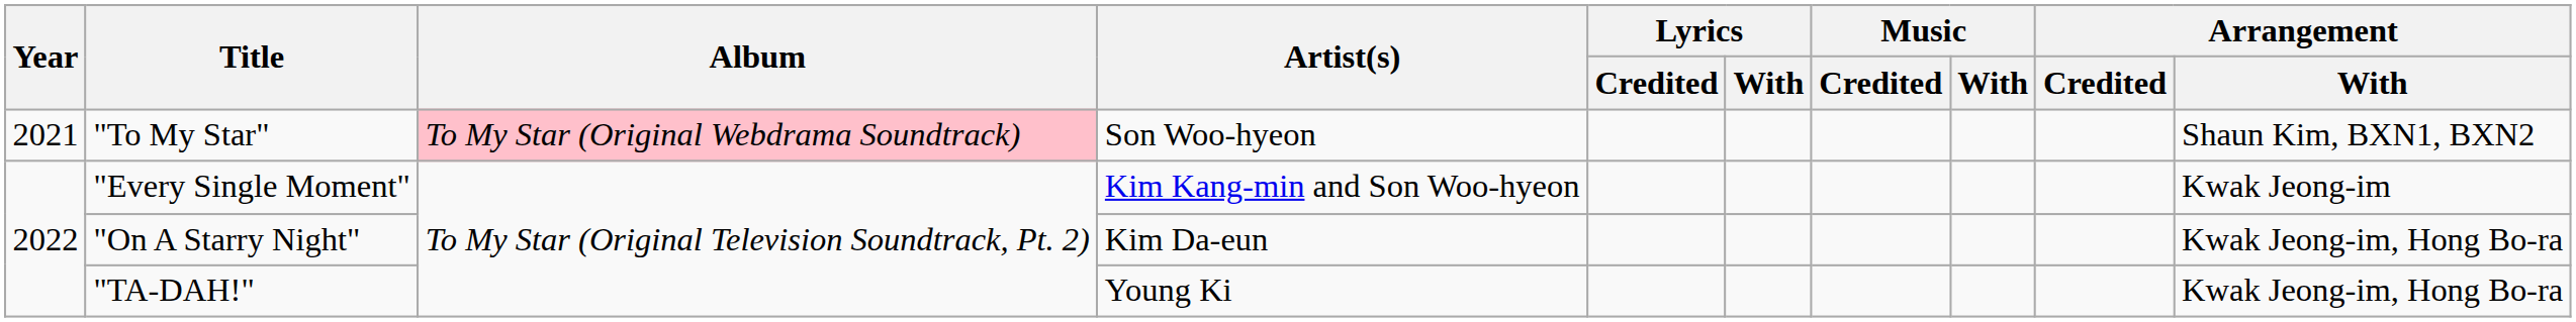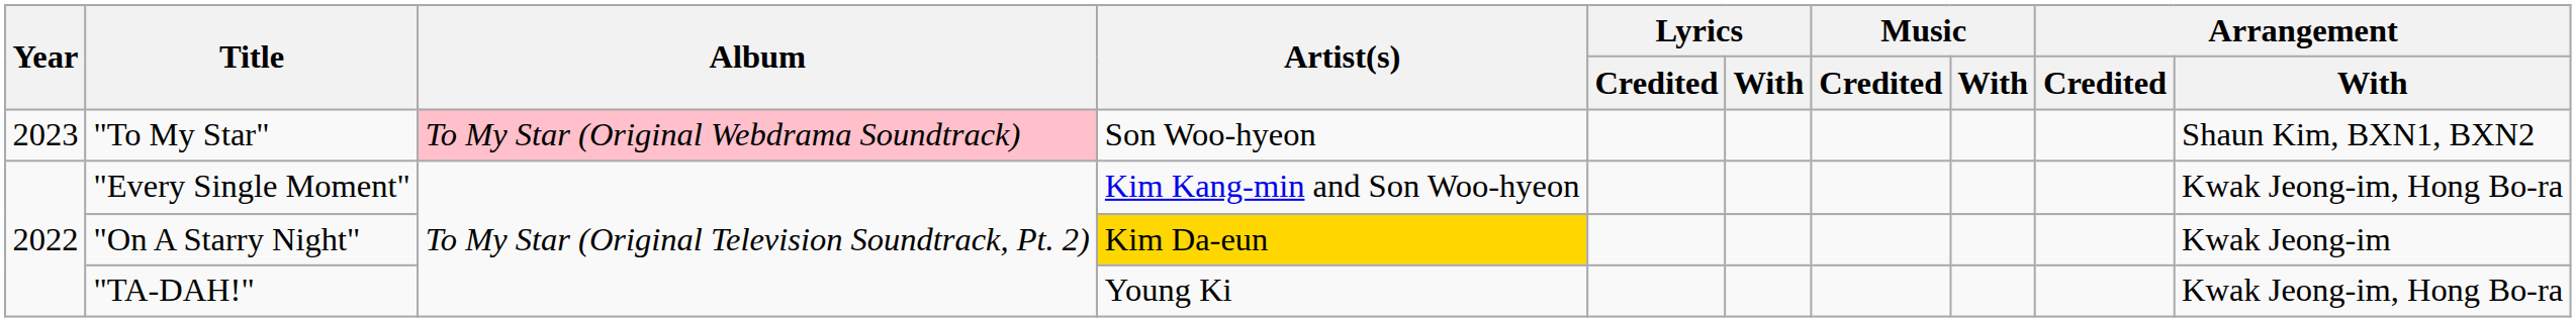"To My Star" | Year: 2021 -> 2023
"Every Single Moment" | Arrangement / With: Kwak Jeong-im -> Kwak Jeong-im, Hong Bo-ra
"On A Starry Night" | Artist(s): no background -> gold background
"On A Starry Night" | Arrangement / With: Kwak Jeong-im, Hong Bo-ra -> Kwak Jeong-im
